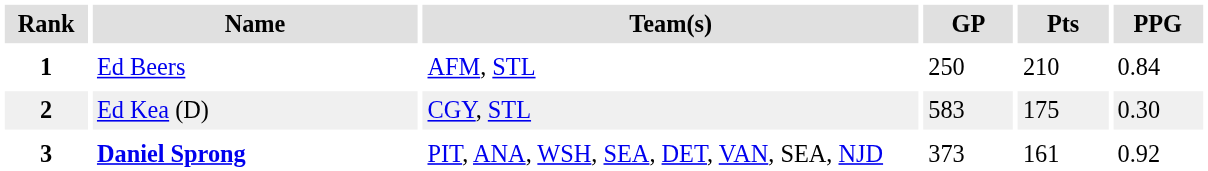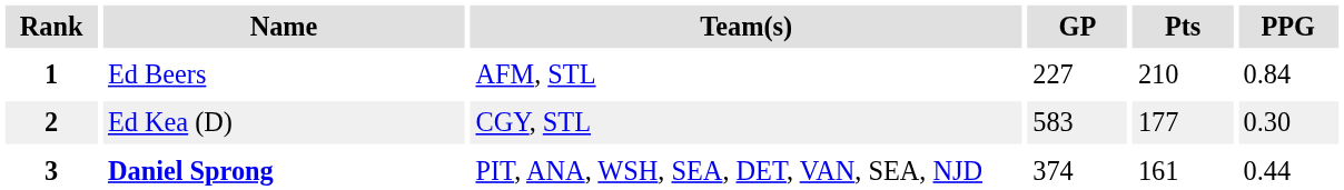1 | GP: 250 -> 227
2 | Pts: 175 -> 177
3 | GP: 373 -> 374
3 | PPG: 0.92 -> 0.44
